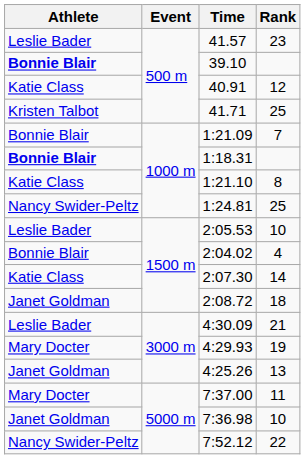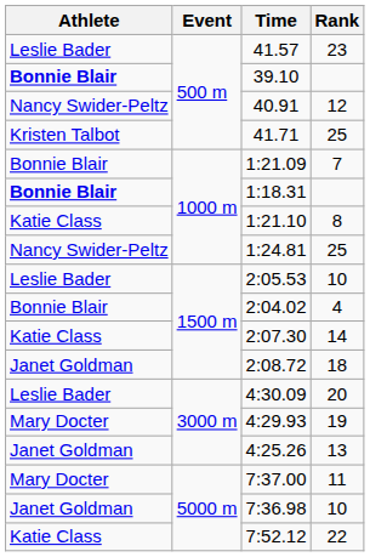40.91 | Athlete: Katie Class -> Nancy Swider-Peltz
4:30.09 | Rank: 21 -> 20
7:52.12 | Athlete: Nancy Swider-Peltz -> Katie Class
